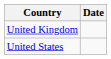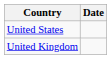rows swapped: United Kingdom <-> United States
